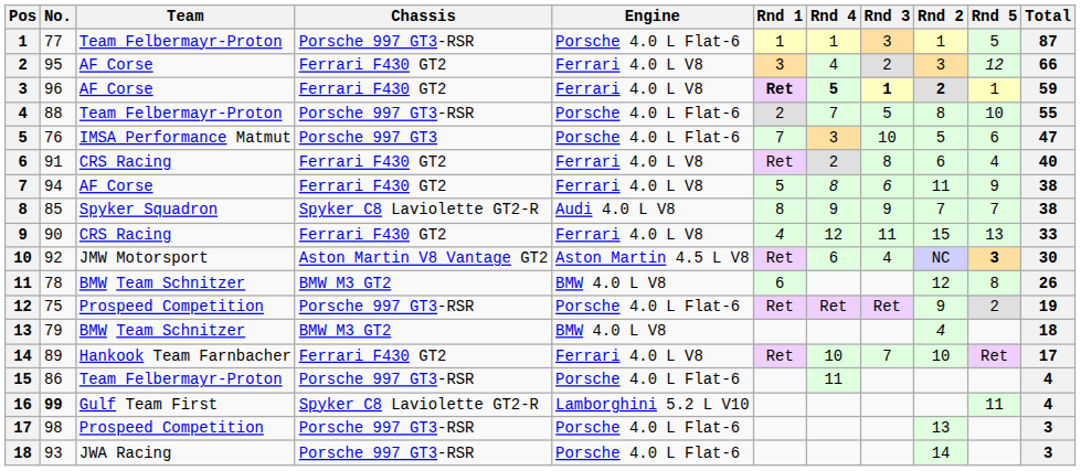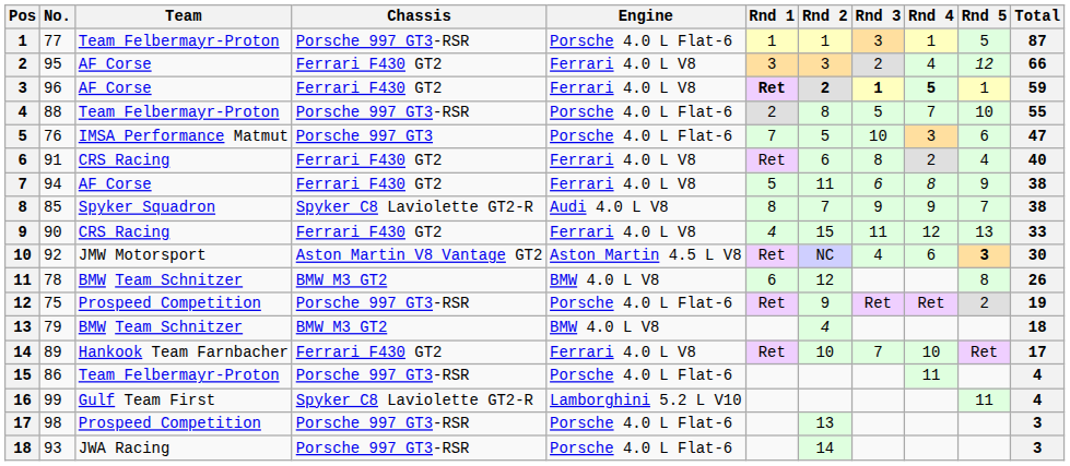columns swapped: Rnd 2 <-> Rnd 4
16 | No.: bold -> normal
